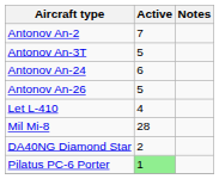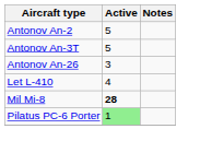Antonov An-2 | Active: 7 -> 5
- row: Antonov An-24 | 6
Antonov An-26 | Active: 5 -> 3
Mil Mi-8 | Active: normal -> bold
- row: DA40NG Diamond Star | 2
